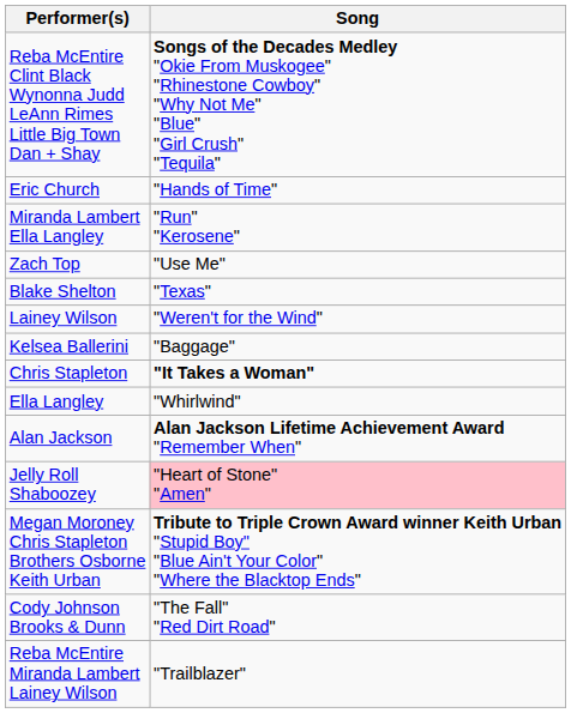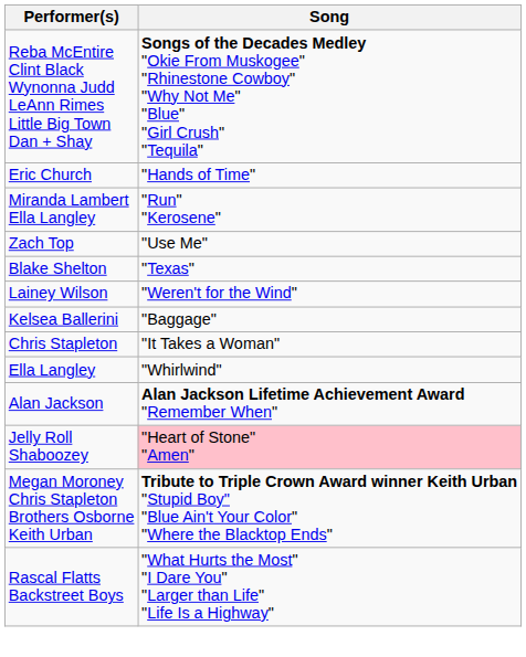Chris Stapleton | Song: bold -> normal
- row: Cody Johnson Brooks & Dunn | "The Fall" "Red Dirt Road"
- row: Reba McEntire Miranda Lambert Lainey Wilson | "Trailblazer"
+ row: Rascal Flatts Backstreet Boys | "What Hurts the Most" "I Dare You" "Larger than Life" "Life Is a Highway"
